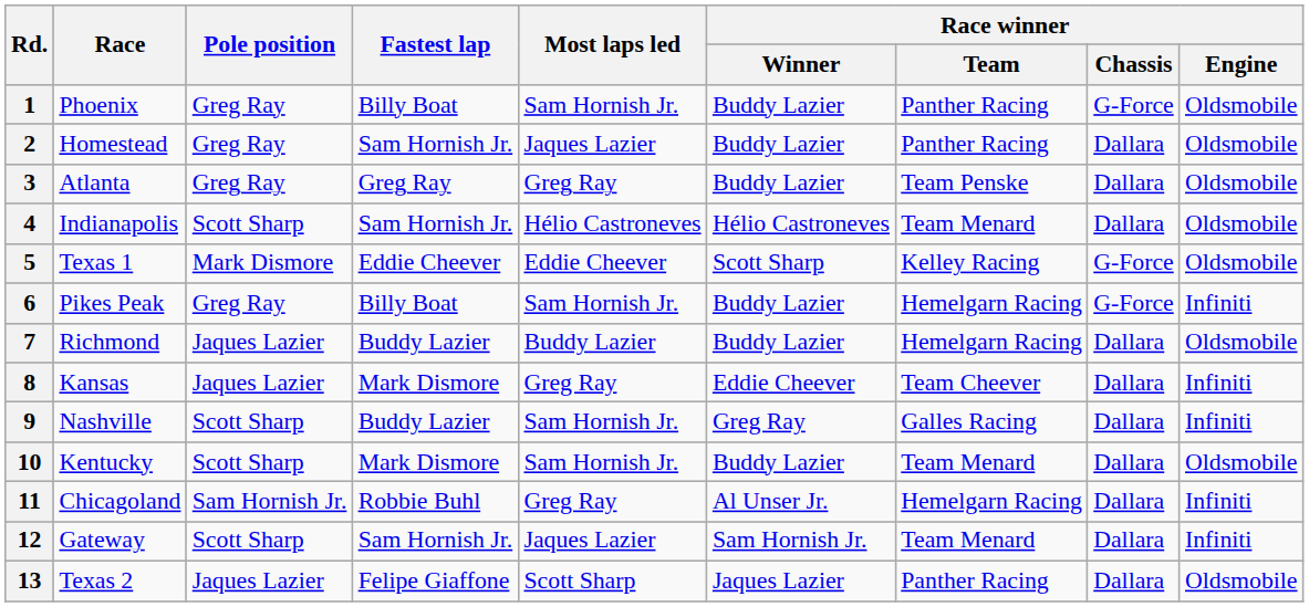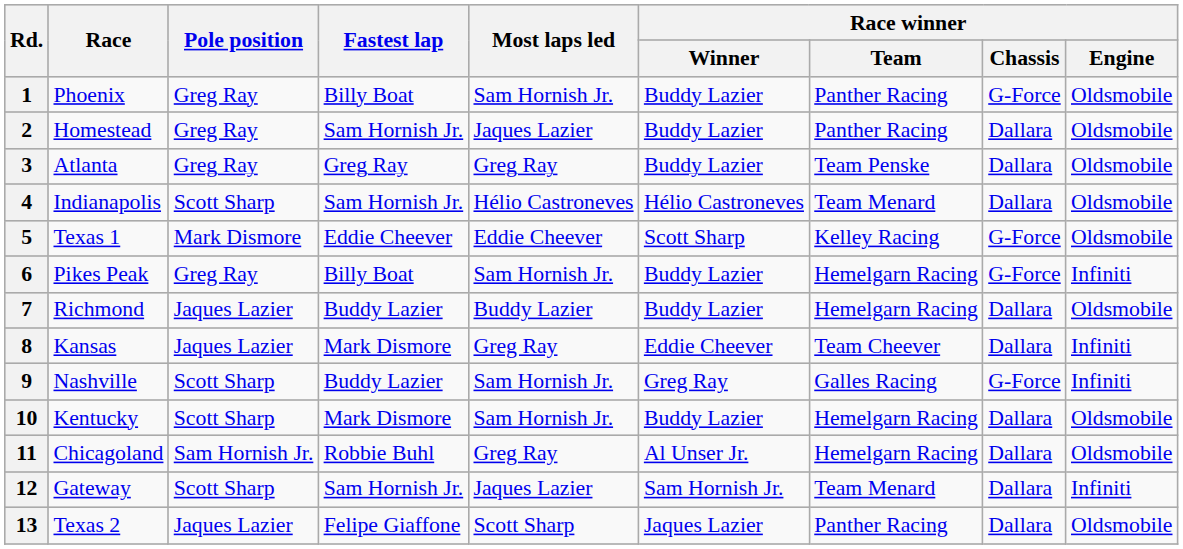9 | Race winner / Chassis: Dallara -> G-Force
10 | Race winner / Team: Team Menard -> Hemelgarn Racing
11 | Race winner / Engine: Infiniti -> Oldsmobile
